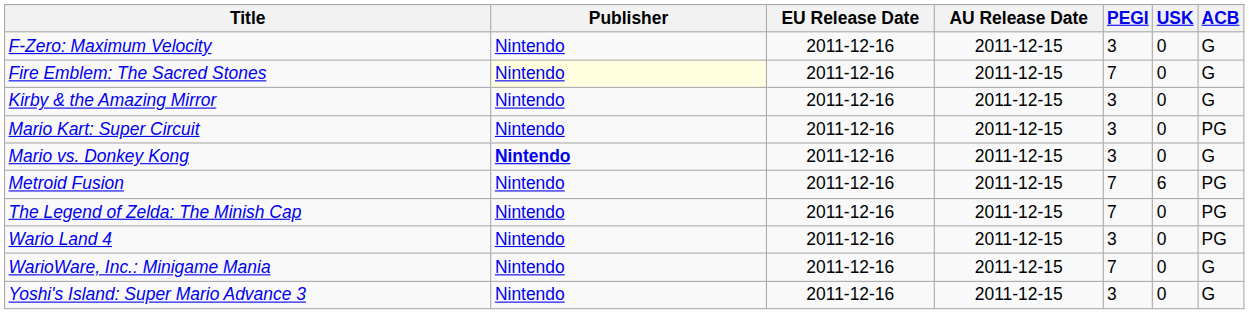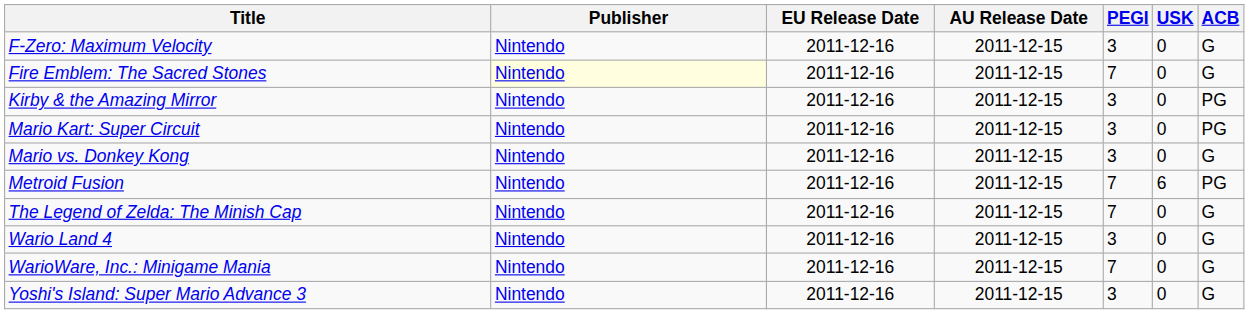Kirby & the Amazing Mirror | ACB: G -> PG
Mario vs. Donkey Kong | Publisher: bold -> normal
The Legend of Zelda: The Minish Cap | ACB: PG -> G
Wario Land 4 | ACB: PG -> G
